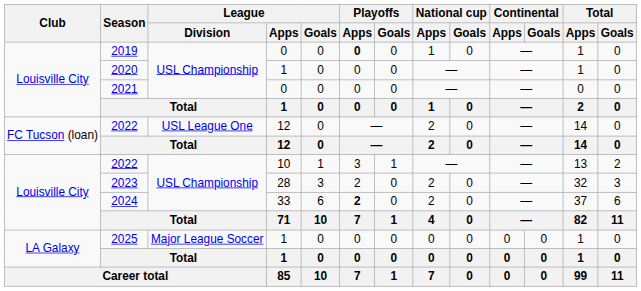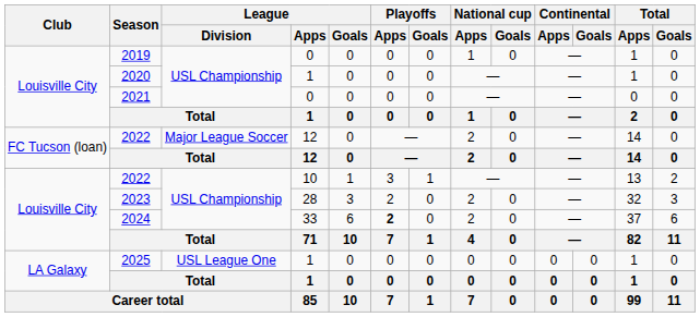2019 | Playoffs / Apps: bold -> normal
2022 / 12 | League / Division: USL League One -> Major League Soccer
2025 | League / Division: Major League Soccer -> USL League One
